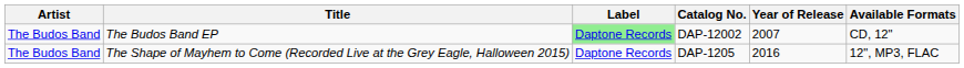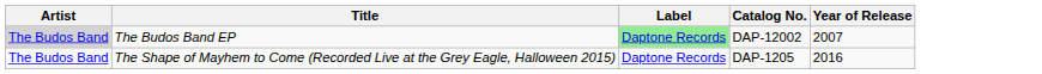- column: Available Formats | CD, 12" | 12", MP3, FLAC
The Budos Band EP | Artist: no background -> lightgrey background
